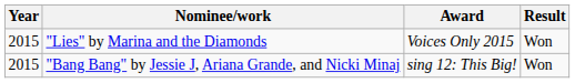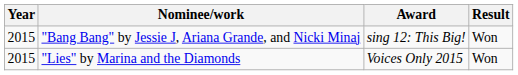rows swapped: "Bang Bang" by Jessie J, Ariana Grande, and Nicki Minaj <-> "Lies" by Marina and the Diamonds
